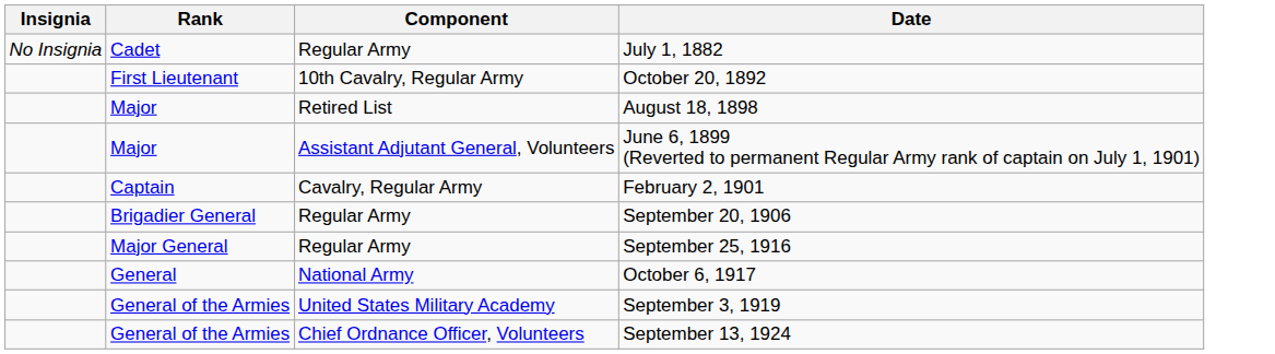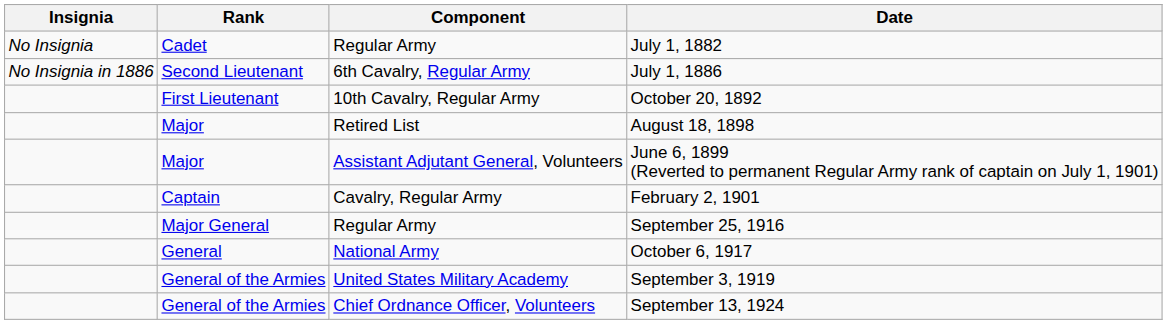+ row: No Insignia in 1886 | Second Lieutenant | 6th Cavalry, Regular Army | July 1, 1886
- row: Brigadier General | Regular Army | September 20, 1906
